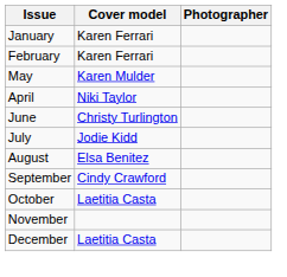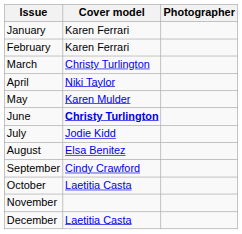+ row: March | Christy Turlington
rows swapped: April <-> May
June | Cover model: normal -> bold
